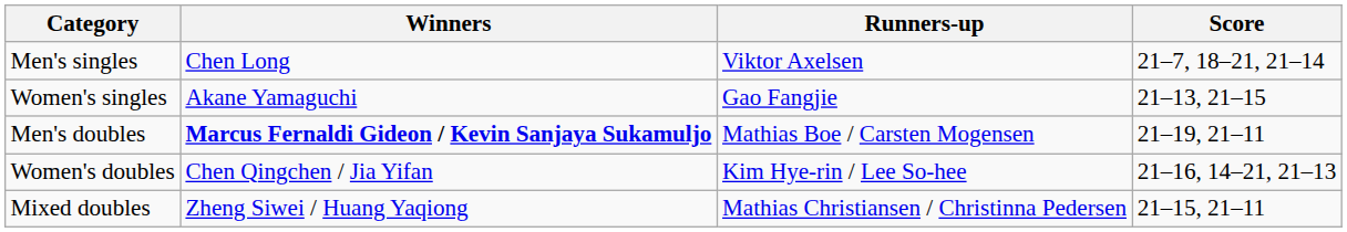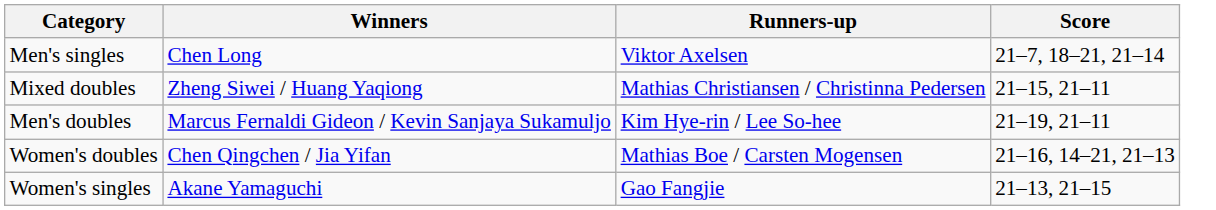rows swapped: Women's singles <-> Mixed doubles
Men's doubles | Winners: bold -> normal
Men's doubles | Runners-up: Mathias Boe / Carsten Mogensen -> Kim Hye-rin / Lee So-hee
Women's doubles | Runners-up: Kim Hye-rin / Lee So-hee -> Mathias Boe / Carsten Mogensen
